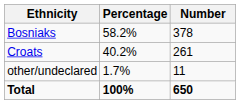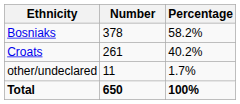columns swapped: Number <-> Percentage
